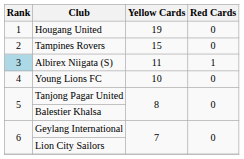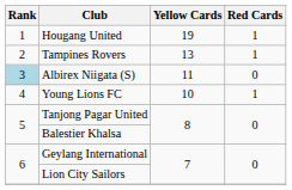Hougang United | Red Cards: 0 -> 1
Tampines Rovers | Yellow Cards: 15 -> 13
Tampines Rovers | Red Cards: 0 -> 1
Albirex Niigata (S) | Red Cards: 1 -> 0
Young Lions FC | Red Cards: 0 -> 1
